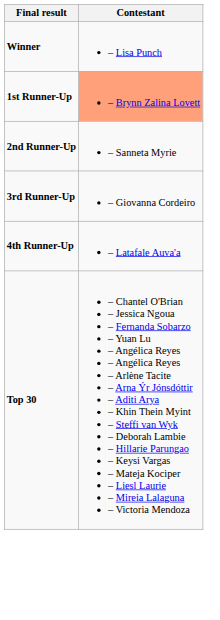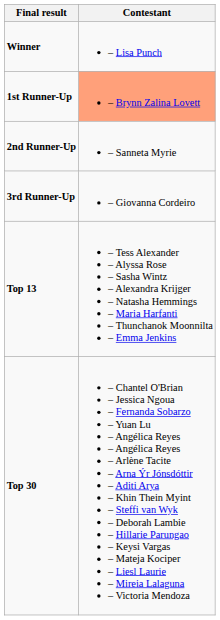- row: 4th Runner-Up | – Latafale Auva'a
+ row: Top 13 | – Tess Alexander – Alyssa Rose – Sasha Wintz – Alexandra Krijger – Natasha Hemmings – Maria Harfanti – Thunchanok Moonnilta – Emma Jenkins
